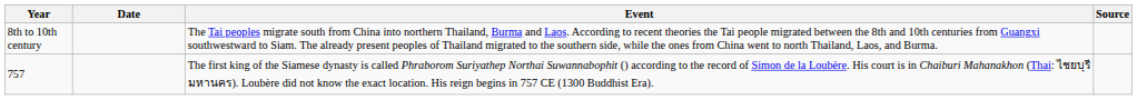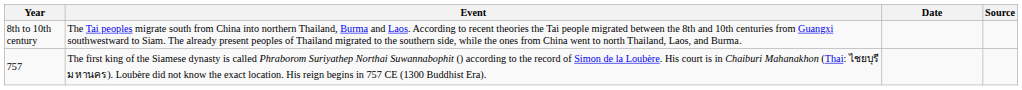columns swapped: Date <-> Event
